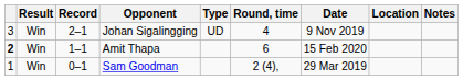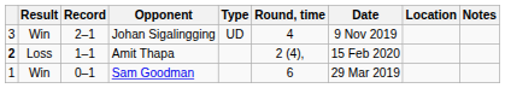Amit Thapa | Result: Win -> Loss
Amit Thapa | Round, time: 6 -> 2 (4),
Sam Goodman | Round, time: 2 (4), -> 6
